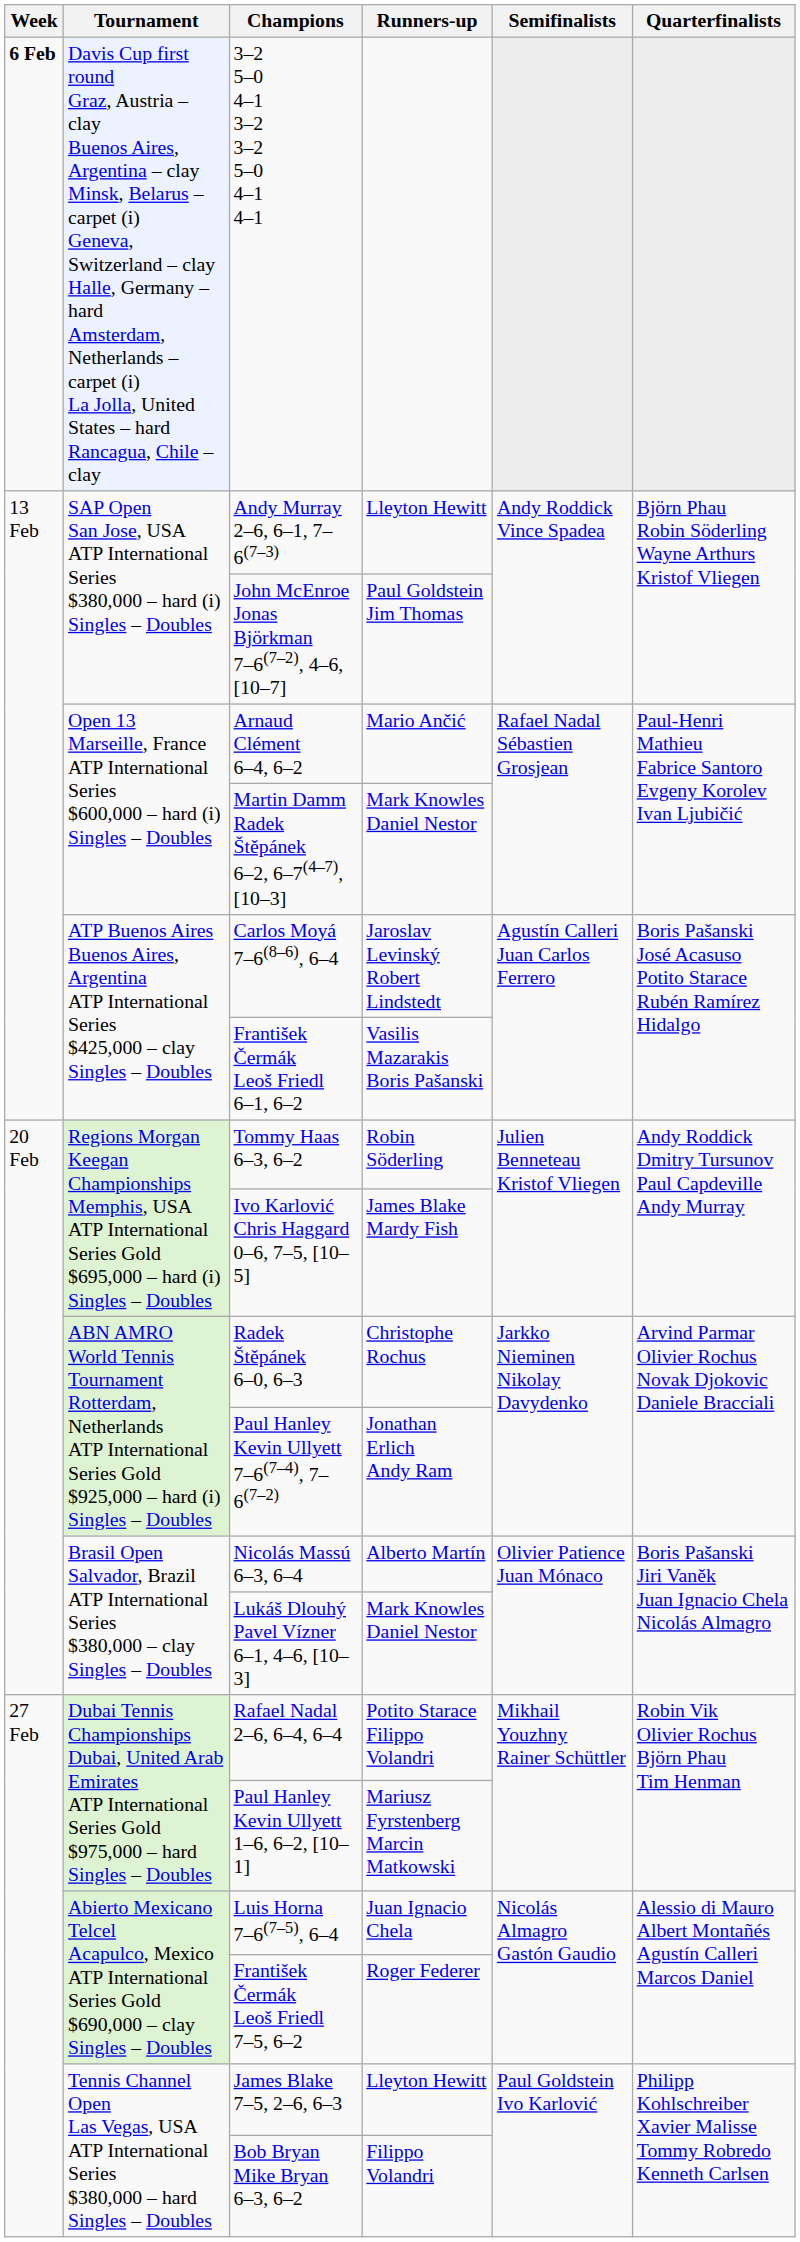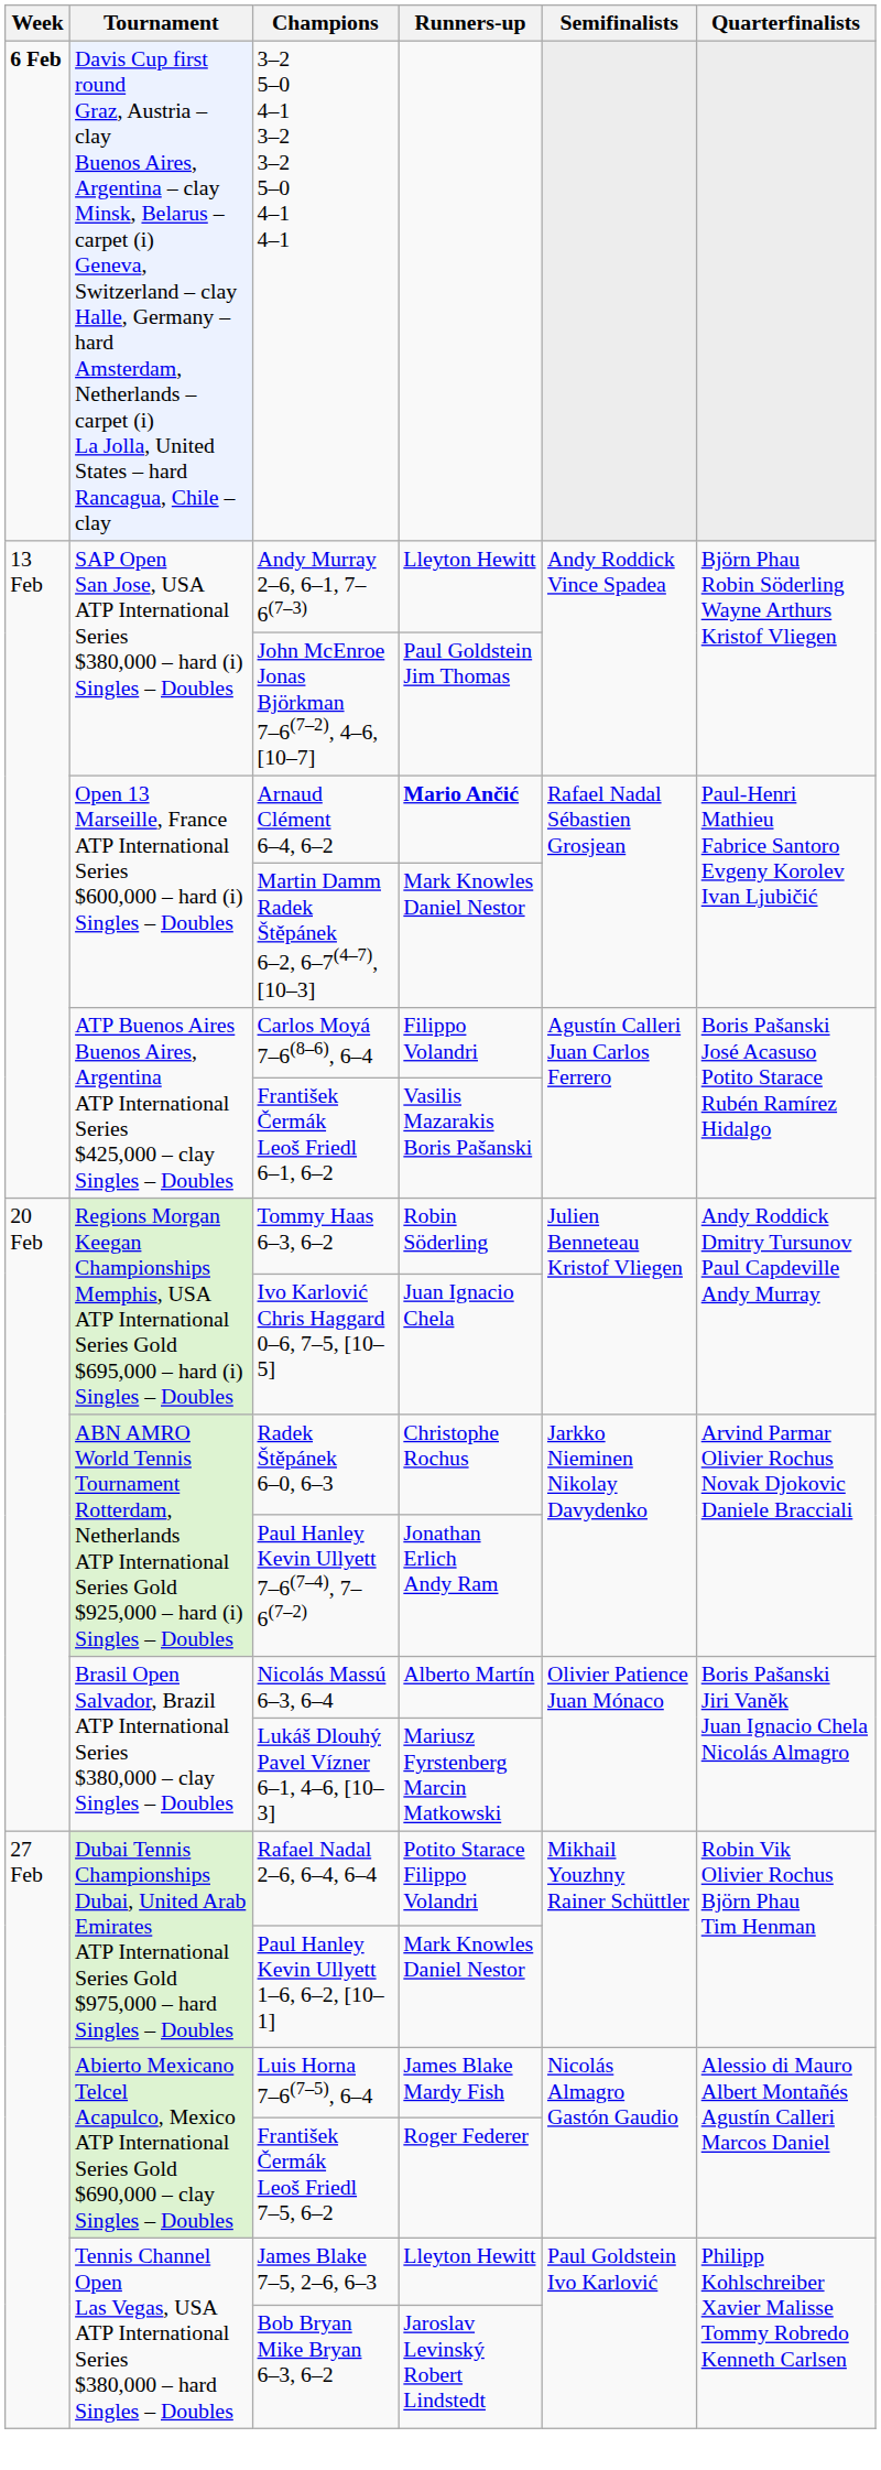Arnaud Clément 6–4, 6–2 | Runners-up: normal -> bold
Carlos Moyá 7–6(8–6), 6–4 | Runners-up: Jaroslav Levinský Robert Lindstedt -> Filippo Volandri
Ivo Karlović Chris Haggard 0–6, 7–5, [10–5] | Runners-up: James Blake Mardy Fish -> Juan Ignacio Chela
Lukáš Dlouhý Pavel Vízner 6–1, 4–6, [10–3] | Runners-up: Mark Knowles Daniel Nestor -> Mariusz Fyrstenberg Marcin Matkowski
Paul Hanley Kevin Ullyett 1–6, 6–2, [10–1] | Runners-up: Mariusz Fyrstenberg Marcin Matkowski -> Mark Knowles Daniel Nestor
Luis Horna 7–6(7–5), 6–4 | Runners-up: Juan Ignacio Chela -> James Blake Mardy Fish
Bob Bryan Mike Bryan 6–3, 6–2 | Runners-up: Filippo Volandri -> Jaroslav Levinský Robert Lindstedt
